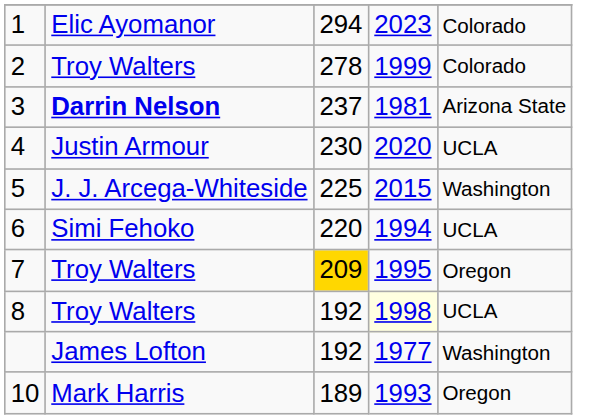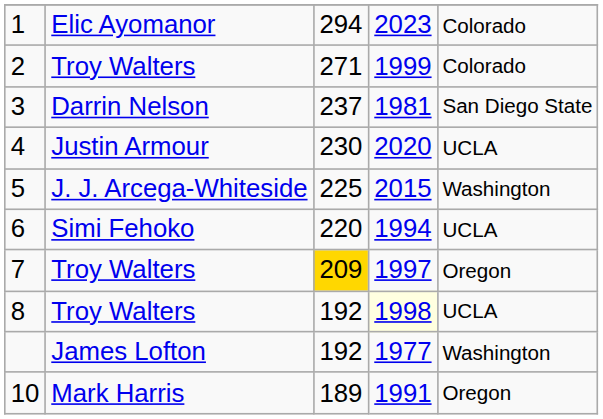2 | column 3: 278 -> 271
3 | column 2: bold -> normal
3 | column 5: Arizona State -> San Diego State
7 | column 4: 1995 -> 1997
10 | column 4: 1993 -> 1991
